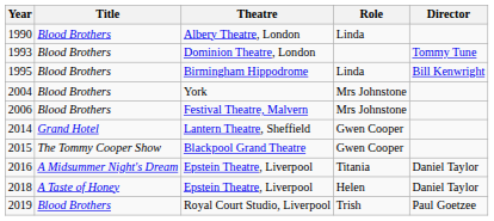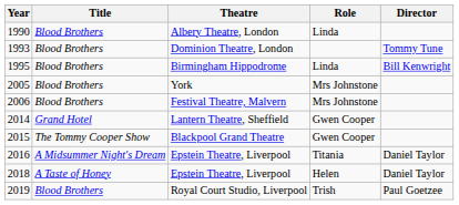York | Year: 2004 -> 2005
